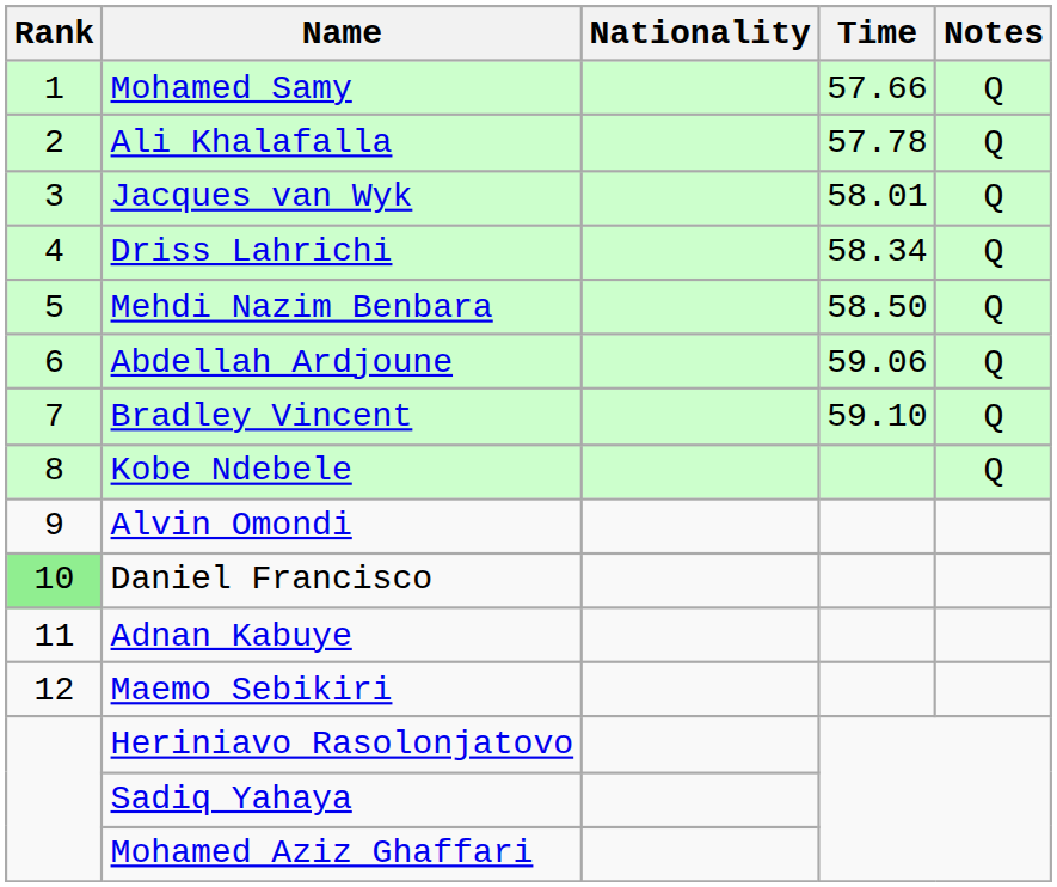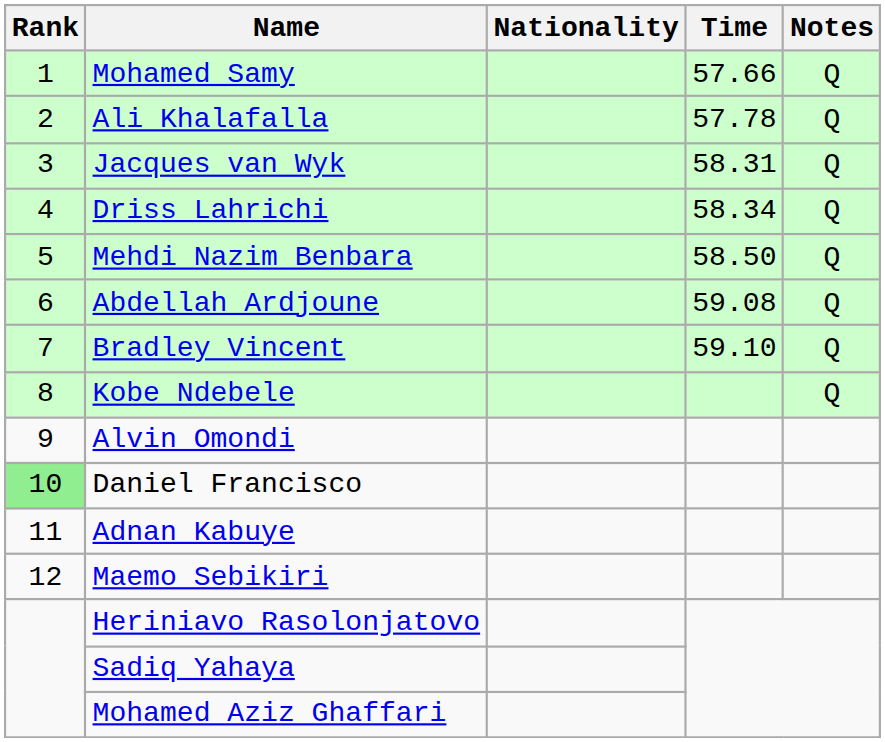Jacques van Wyk | Time: 58.01 -> 58.31
Abdellah Ardjoune | Time: 59.06 -> 59.08
